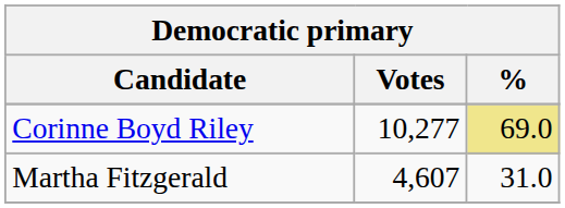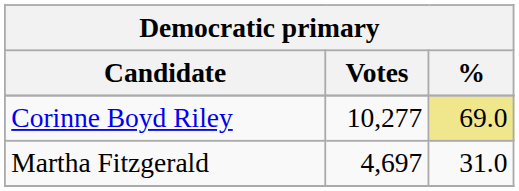Martha Fitzgerald | Votes: 4,607 -> 4,697
